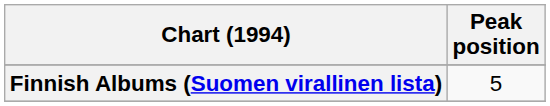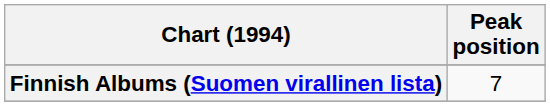Finnish Albums (Suomen virallinen lista) | Peak position: 5 -> 7
